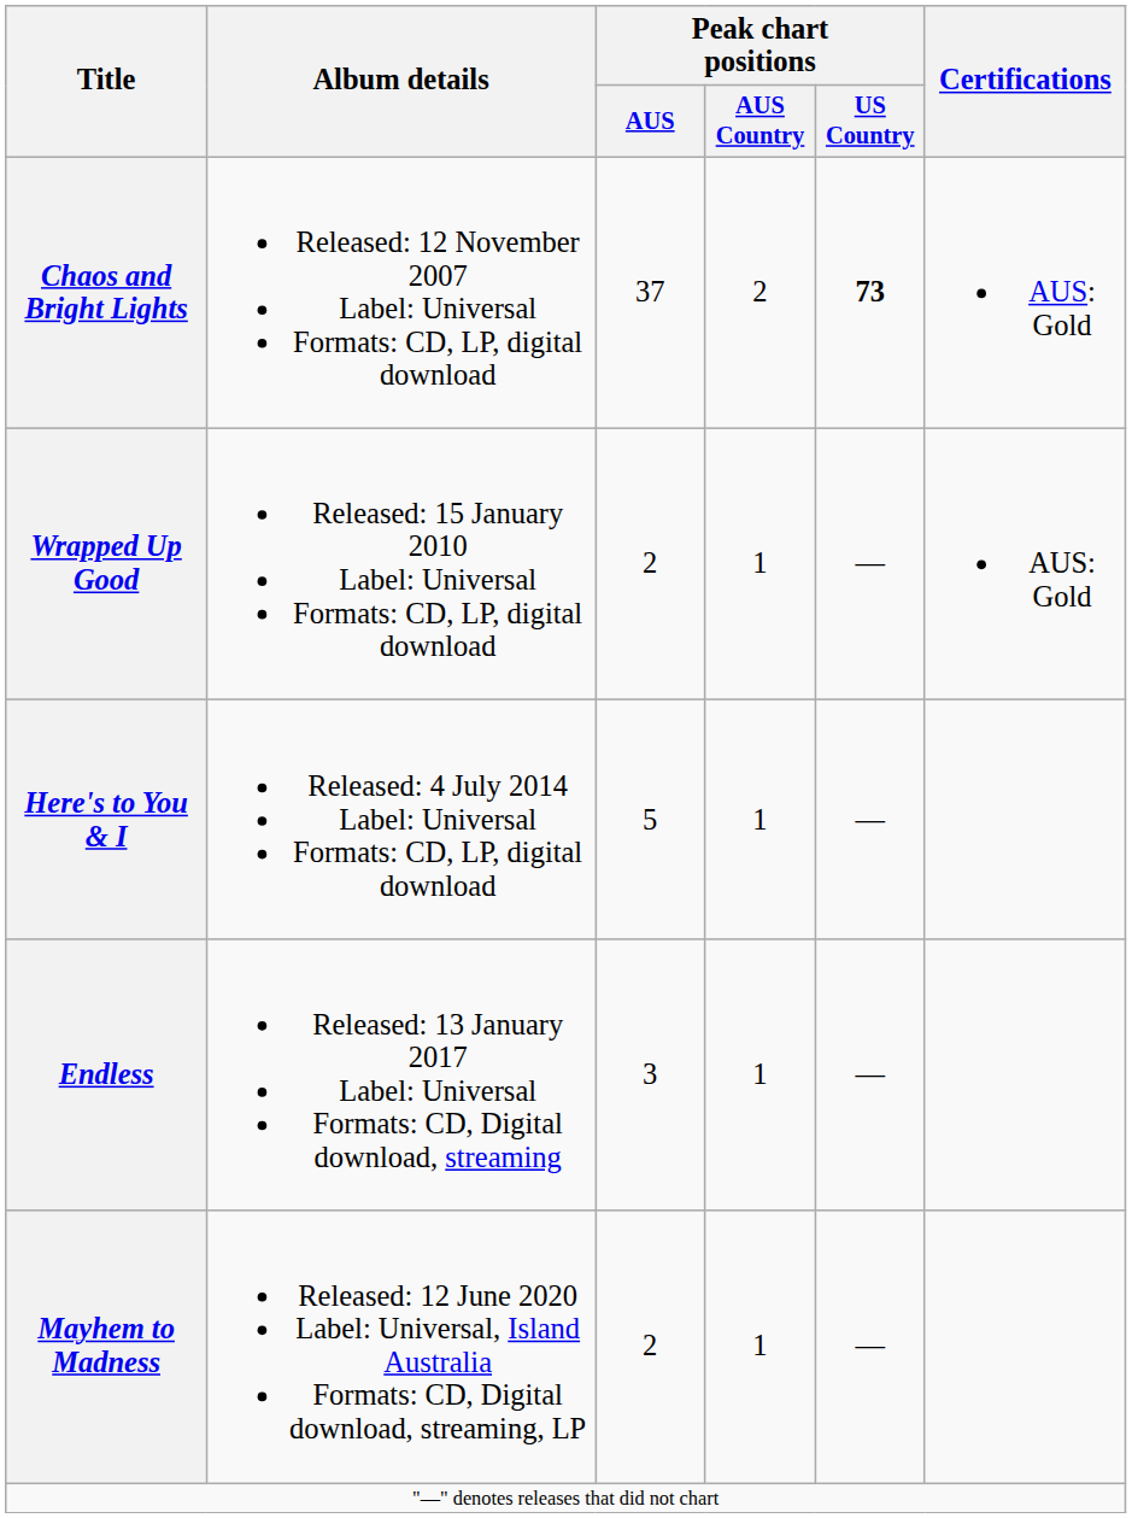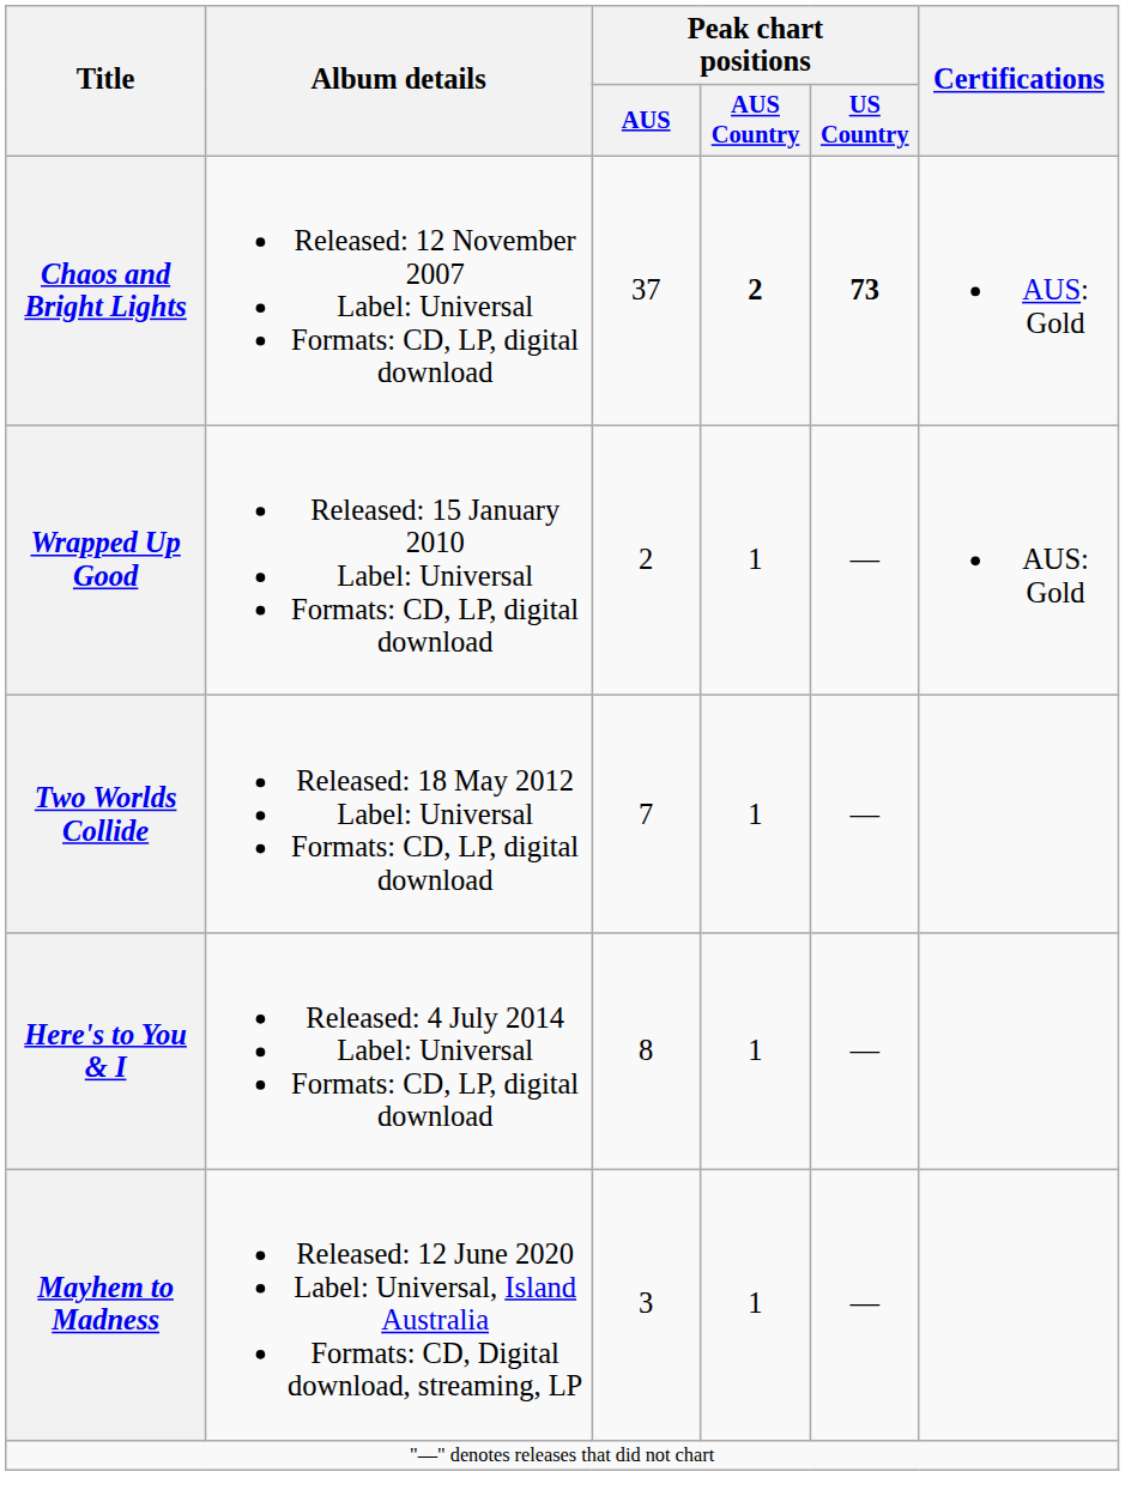Chaos and Bright Lights | Peak chart positions / AUS Country: normal -> bold
+ row: Two Worlds Collide | Released: 18 May 2012 Label: Universal Formats: CD, LP, digital download | 7 | 1 | —
Here's to You & I | Peak chart positions / AUS: 5 -> 8
- row: Endless | Released: 13 January 2017 Label: Universal Formats: CD, Digital download, streaming | 3 | 1 | —
Mayhem to Madness | Peak chart positions / AUS: 2 -> 3
